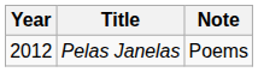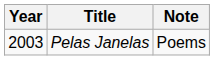Pelas Janelas | Year: 2012 -> 2003
